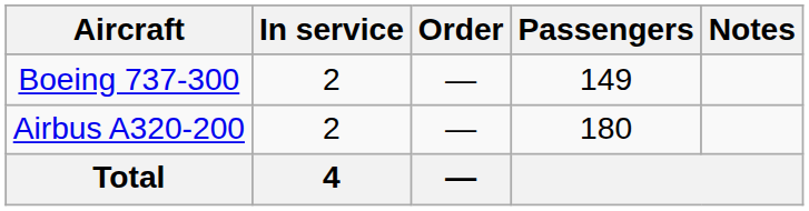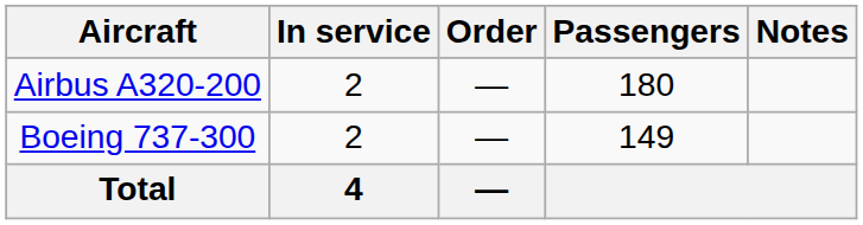rows swapped: Airbus A320-200 <-> Boeing 737-300
